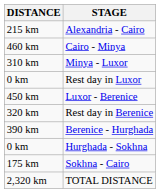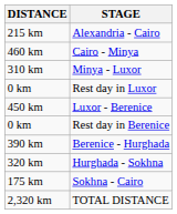Rest day in Berenice | DISTANCE: 320 km -> 0 km
Hurghada - Sokhna | DISTANCE: 0 km -> 320 km
